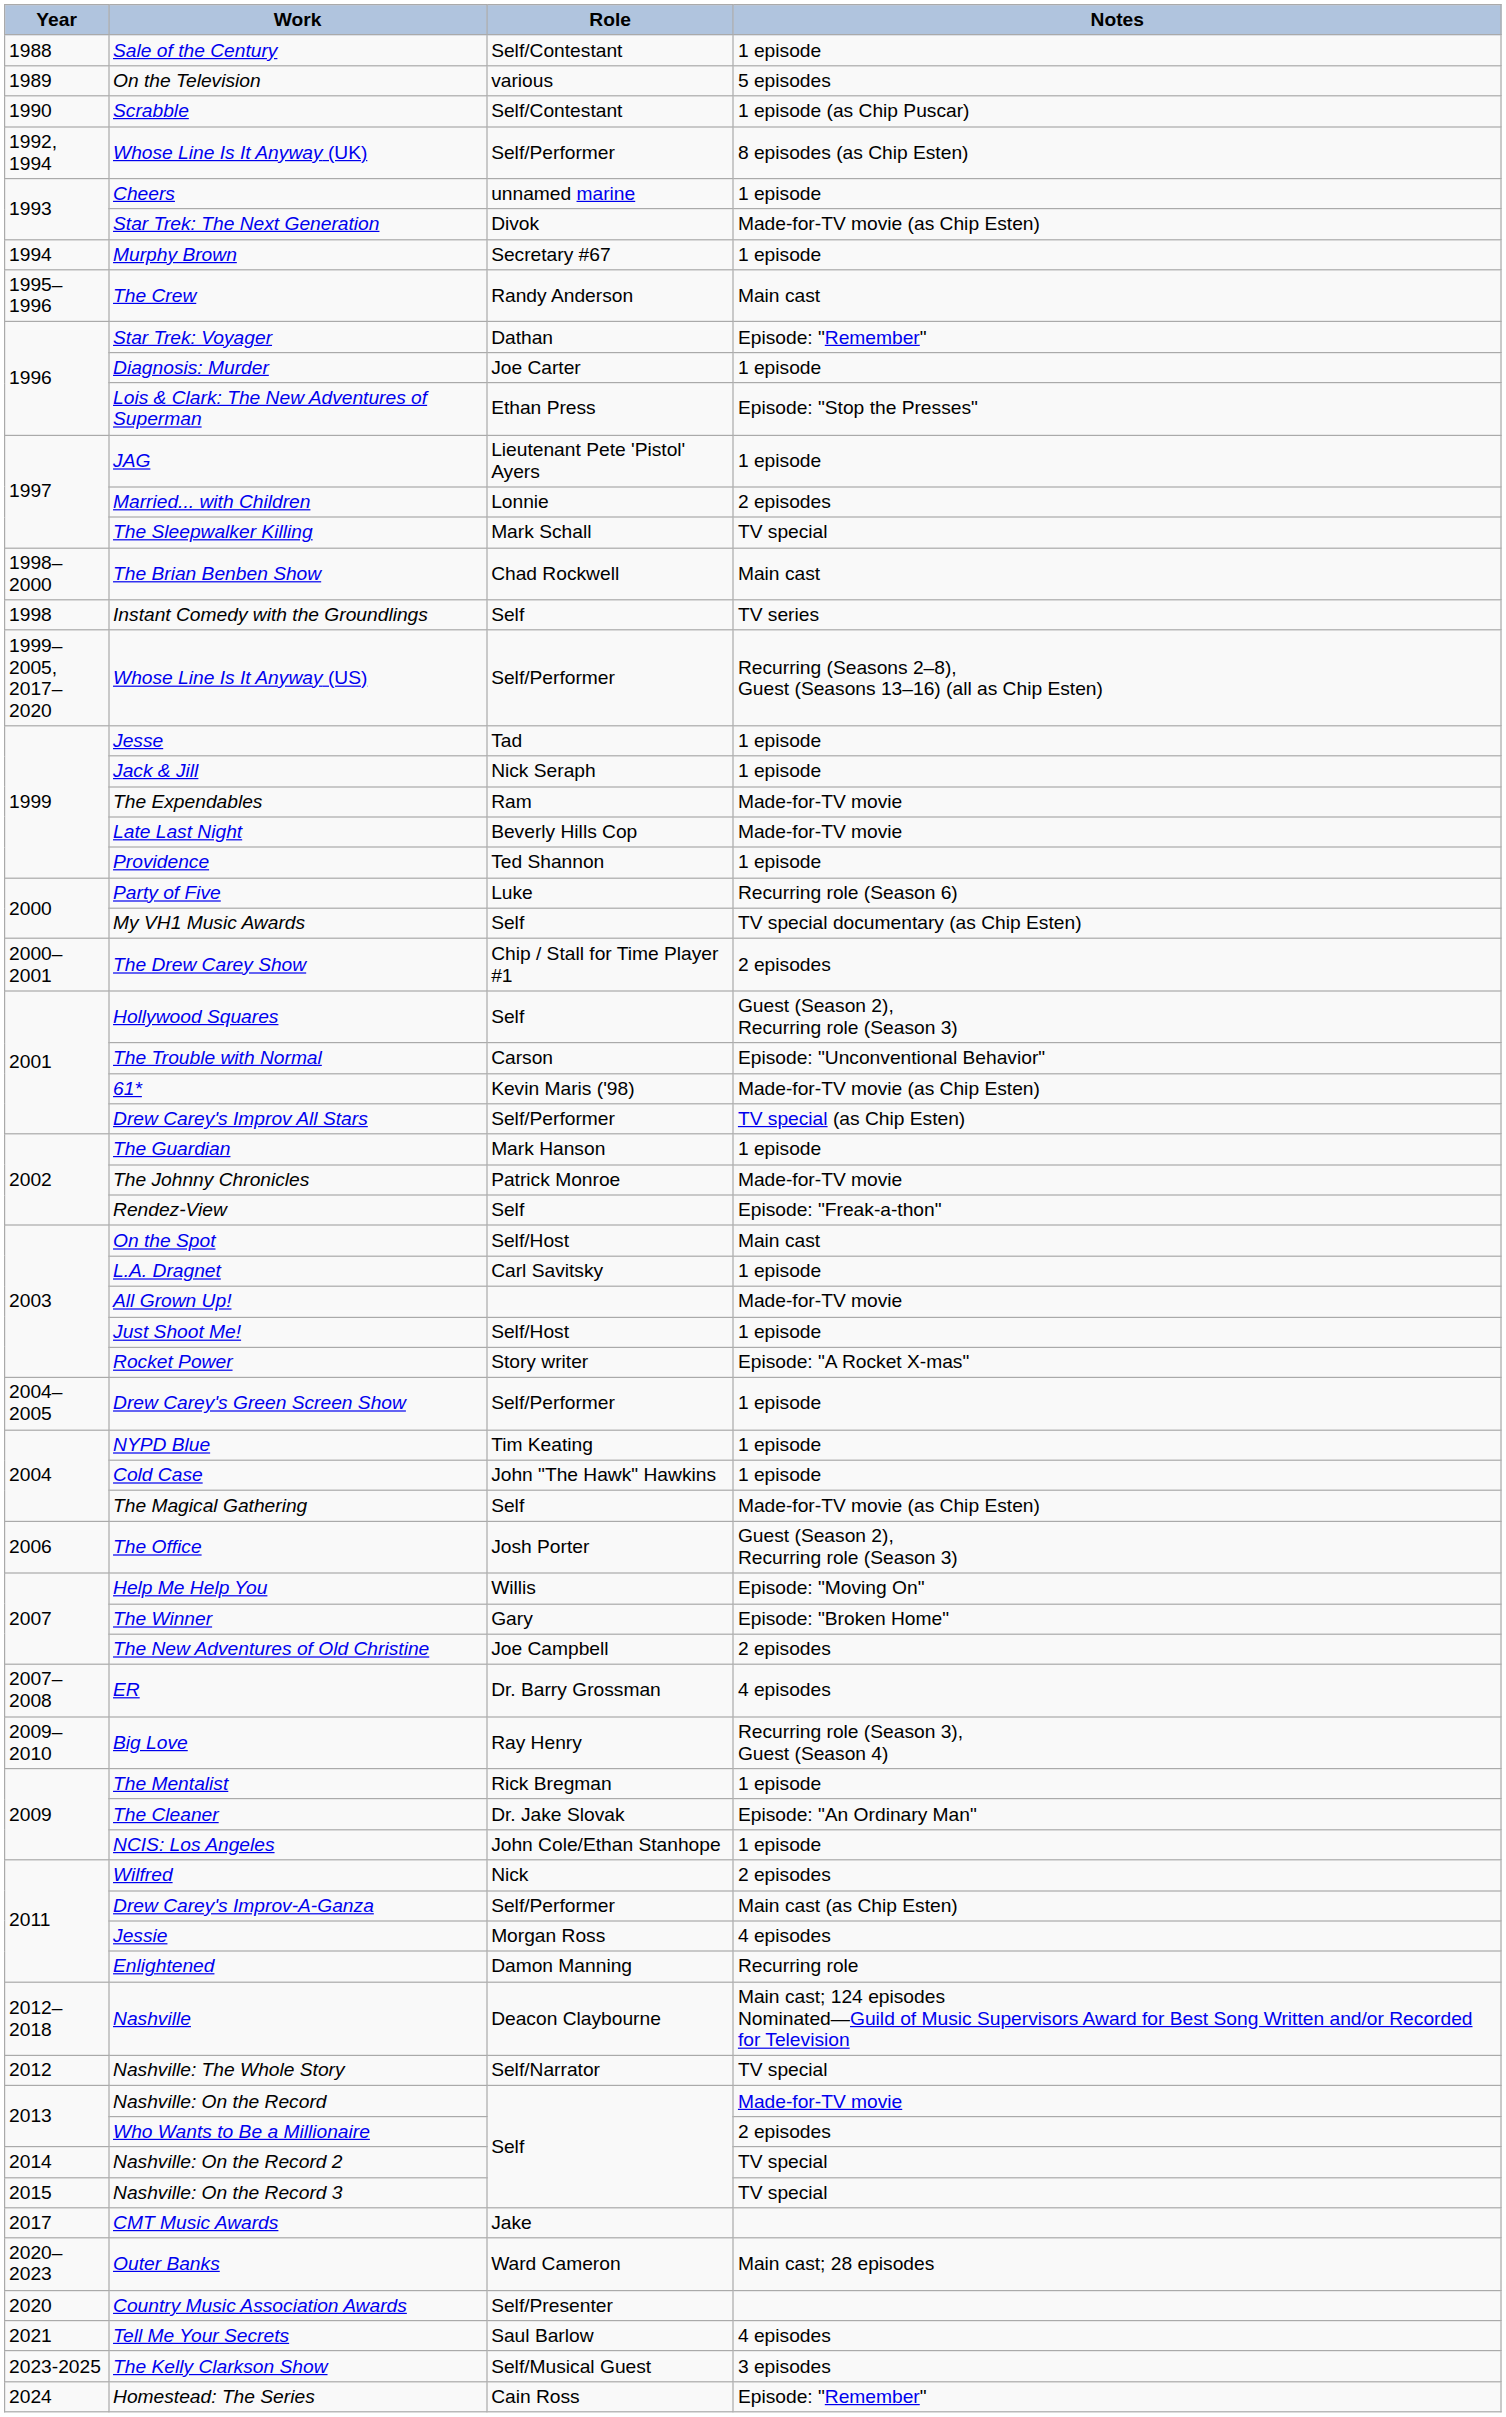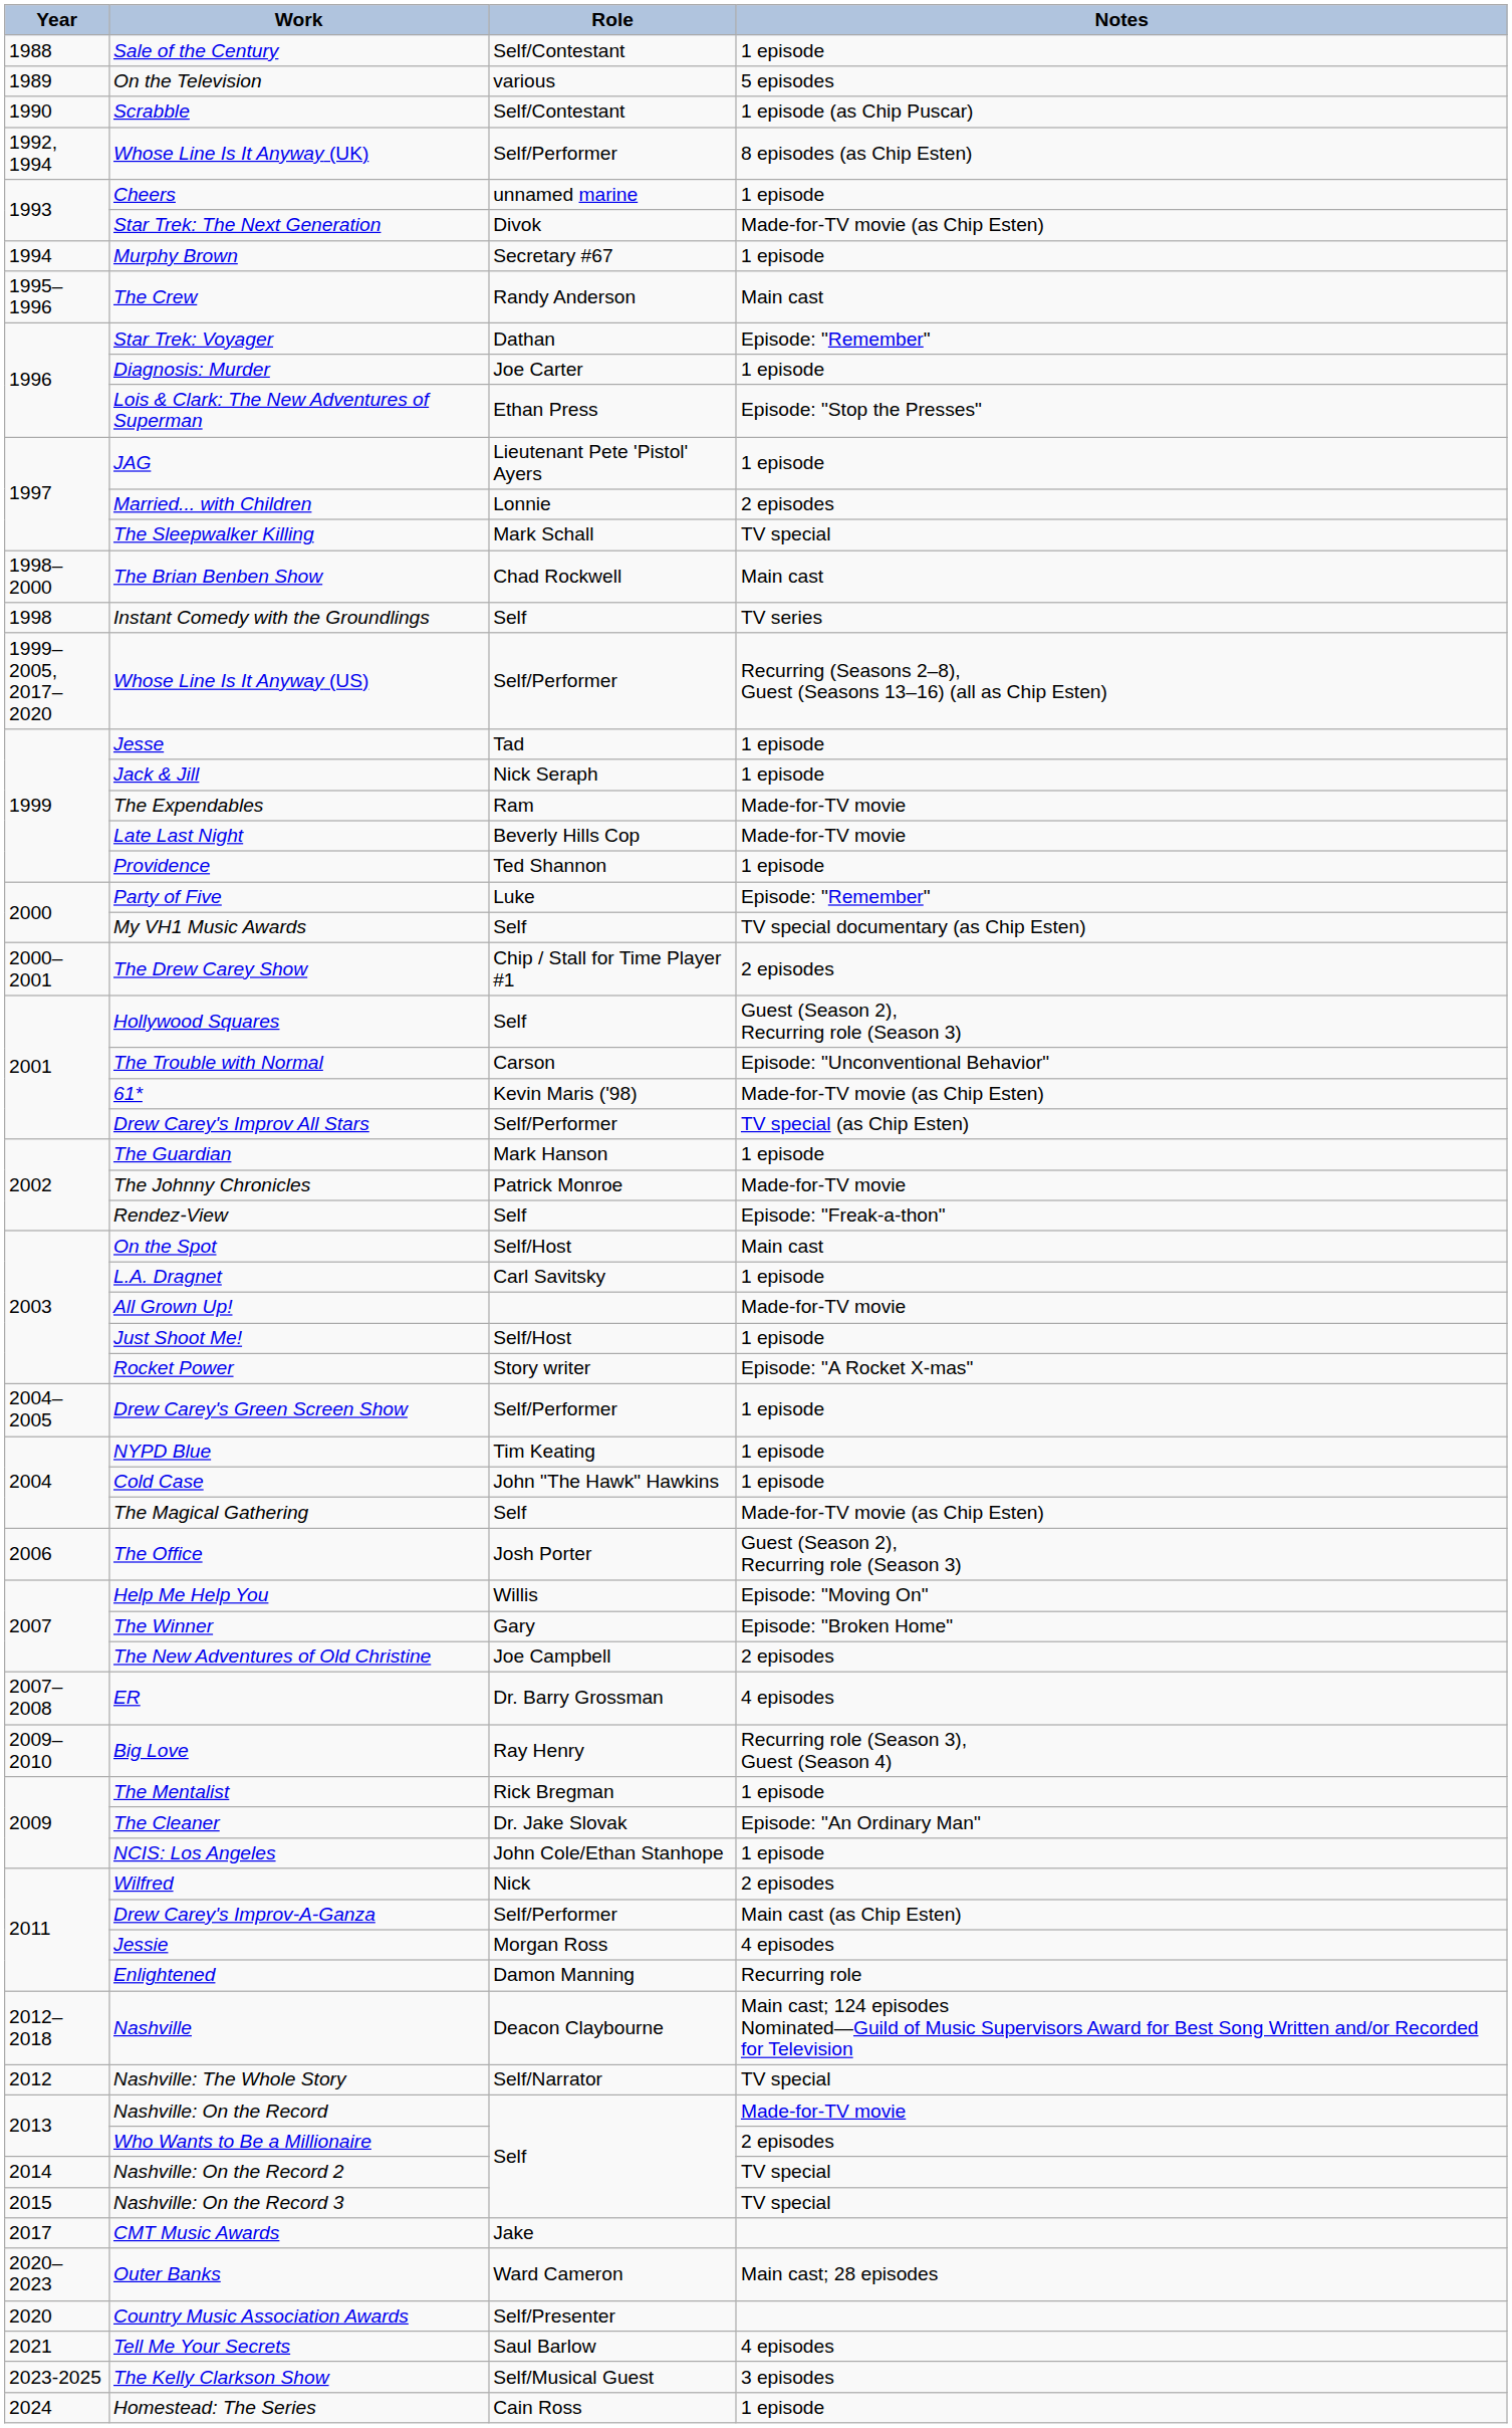Party of Five | Notes: Recurring role (Season 6) -> Episode: "Remember"
Homestead: The Series | Notes: Episode: "Remember" -> 1 episode
